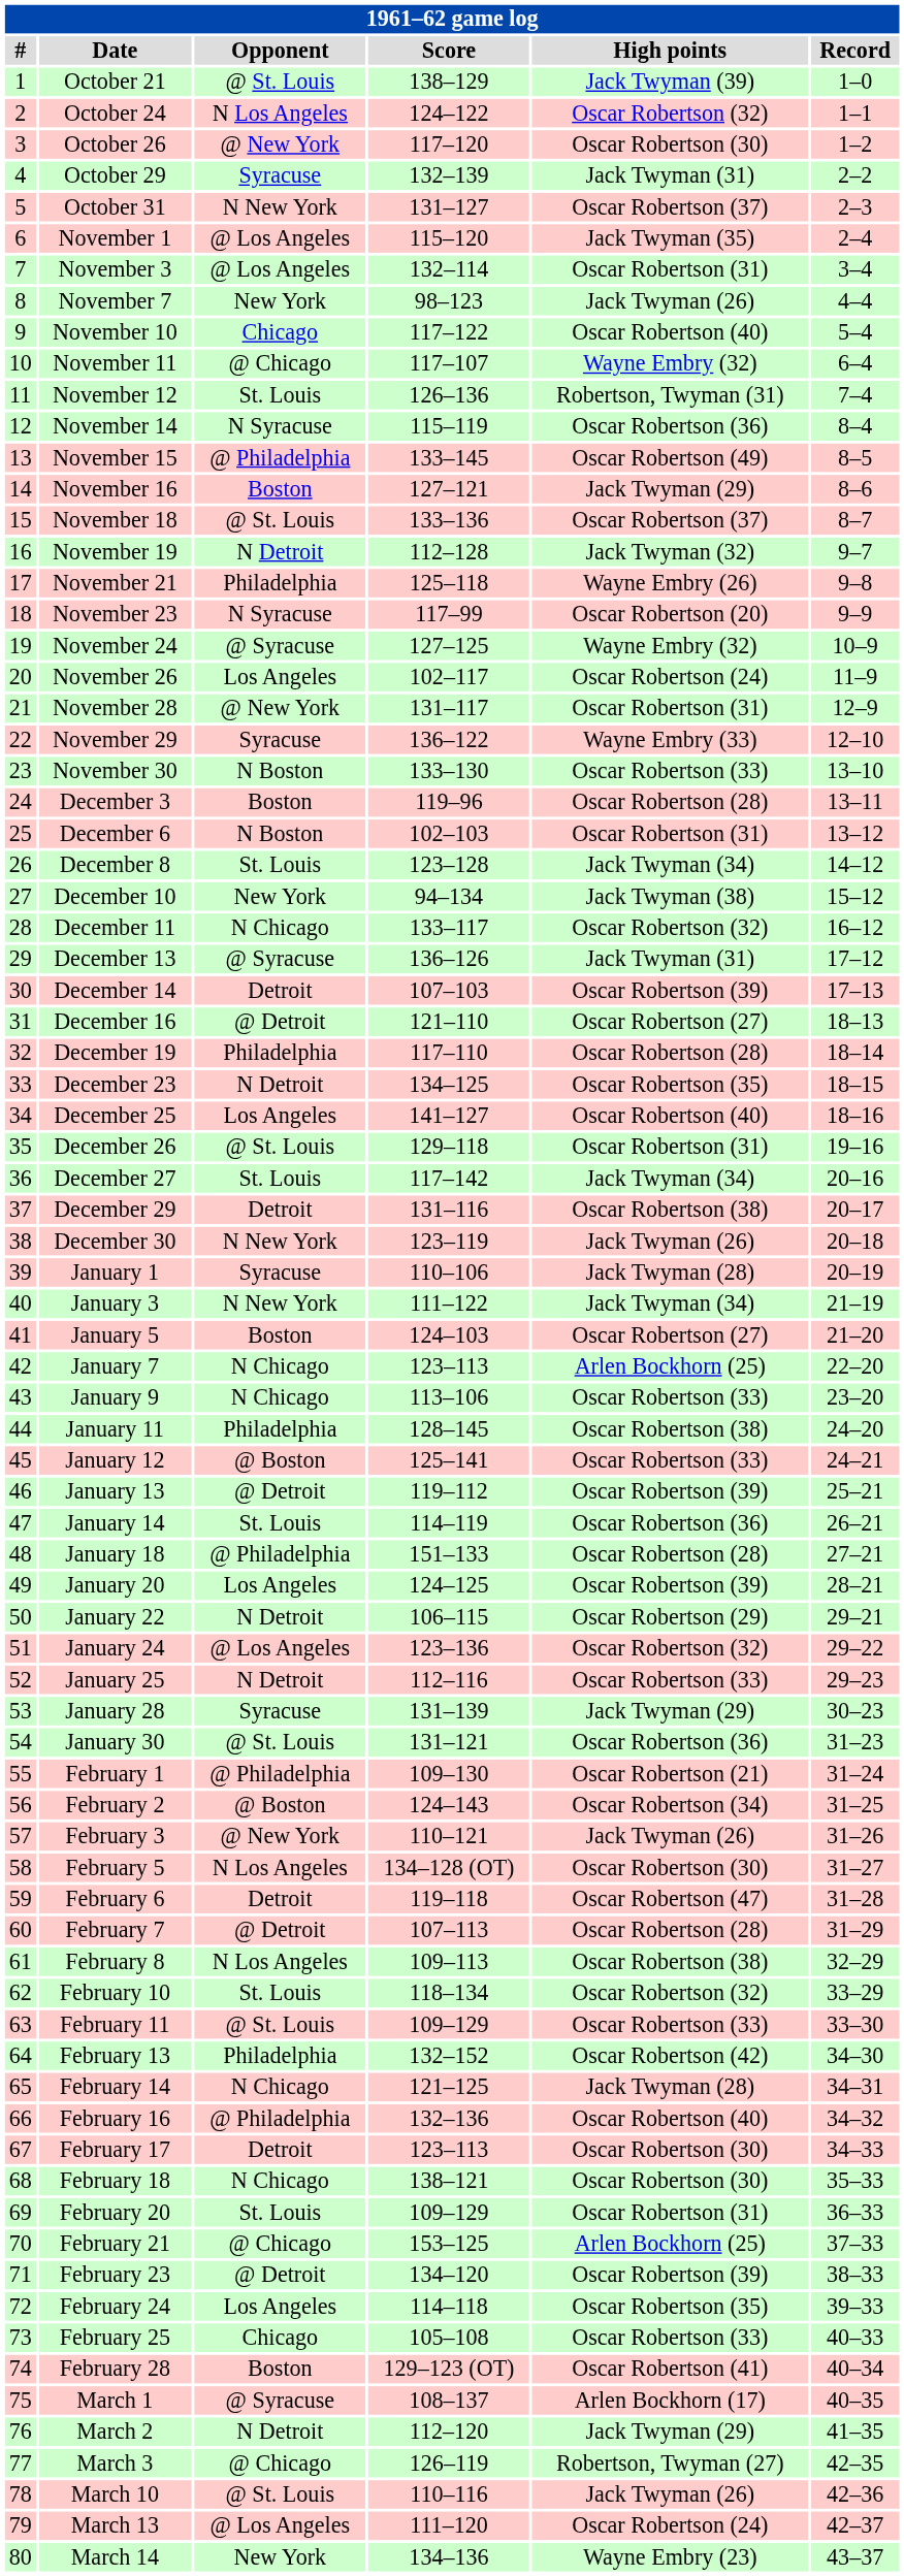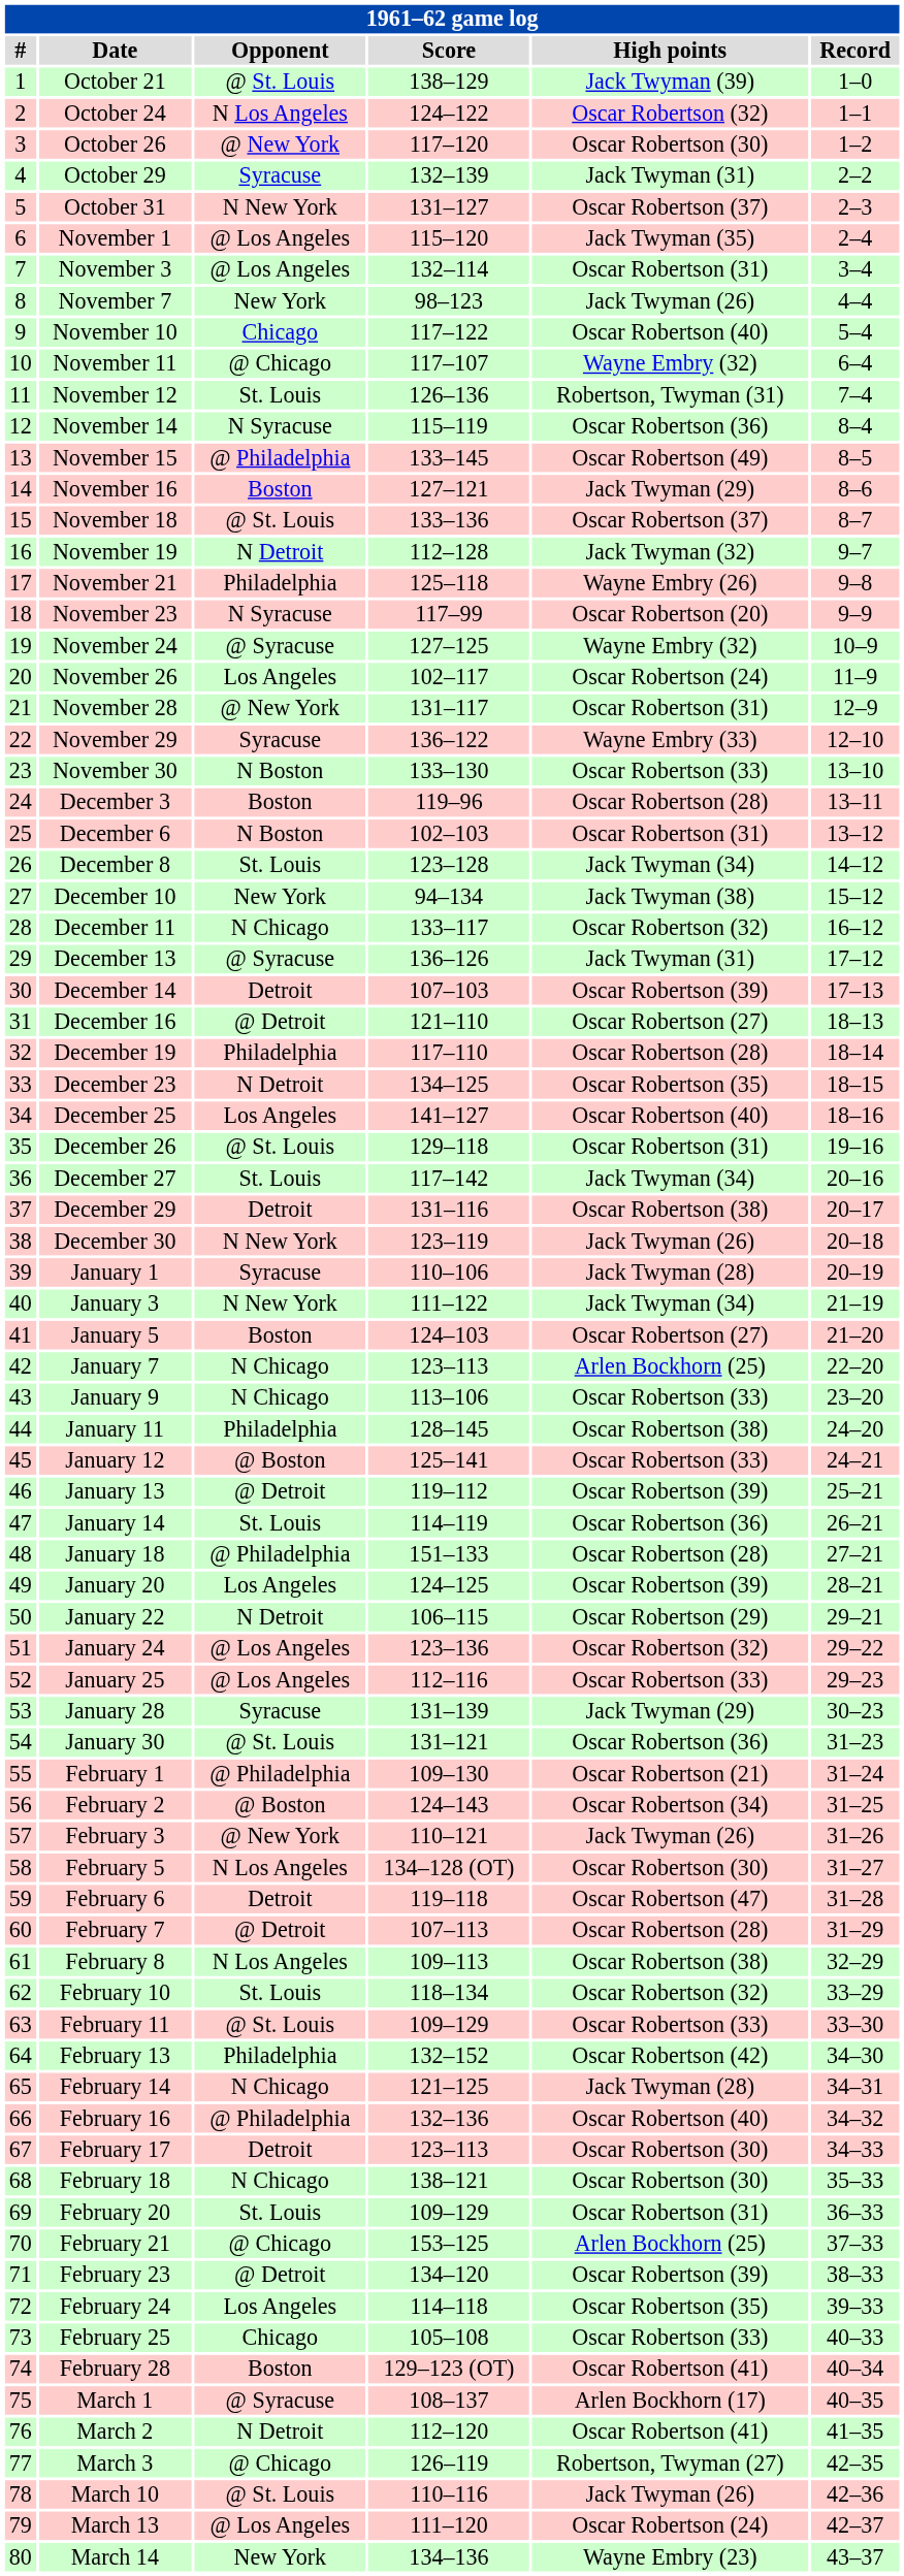January 25 | Opponent: N Detroit -> @ Los Angeles
March 2 | High points: Jack Twyman (29) -> Oscar Robertson (41)
